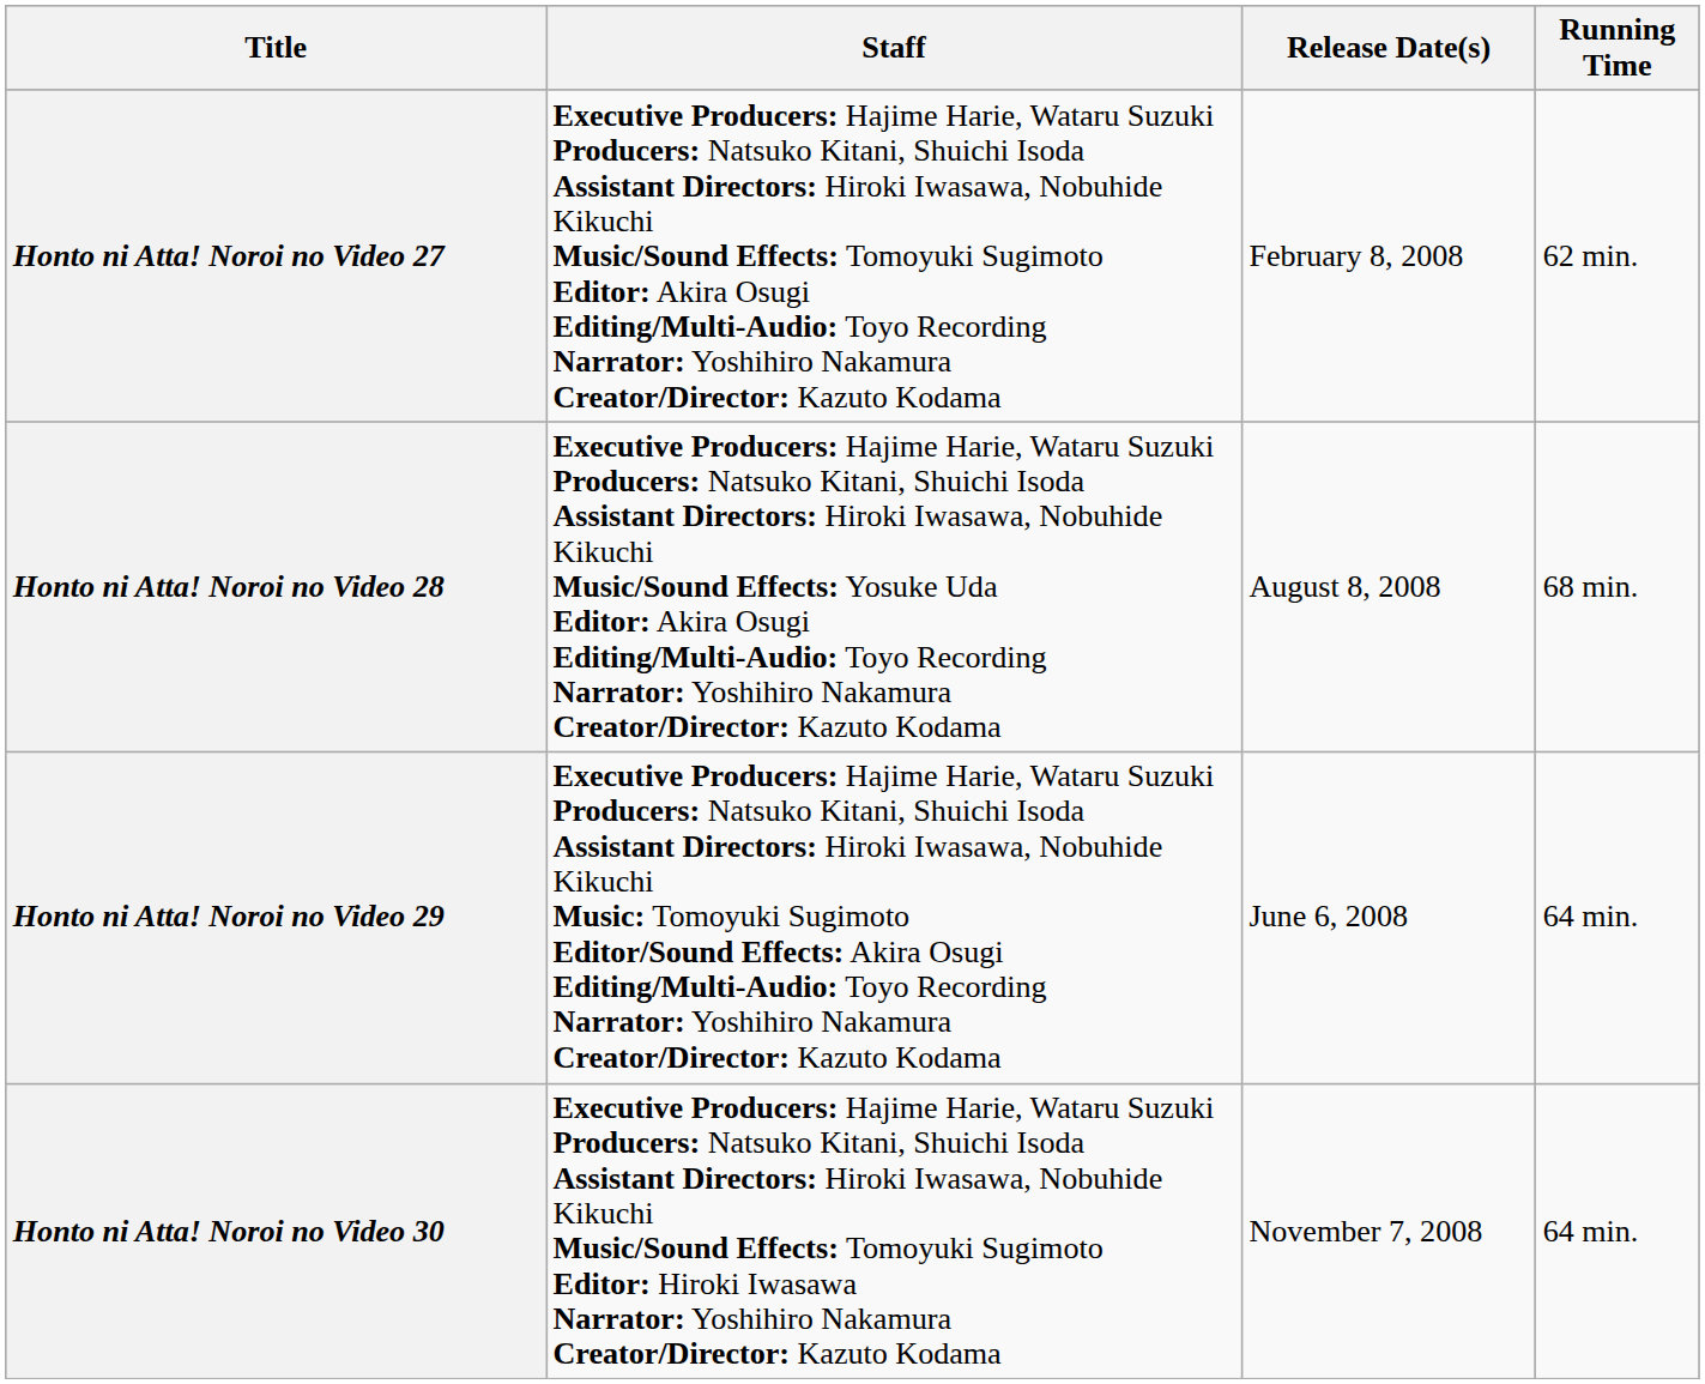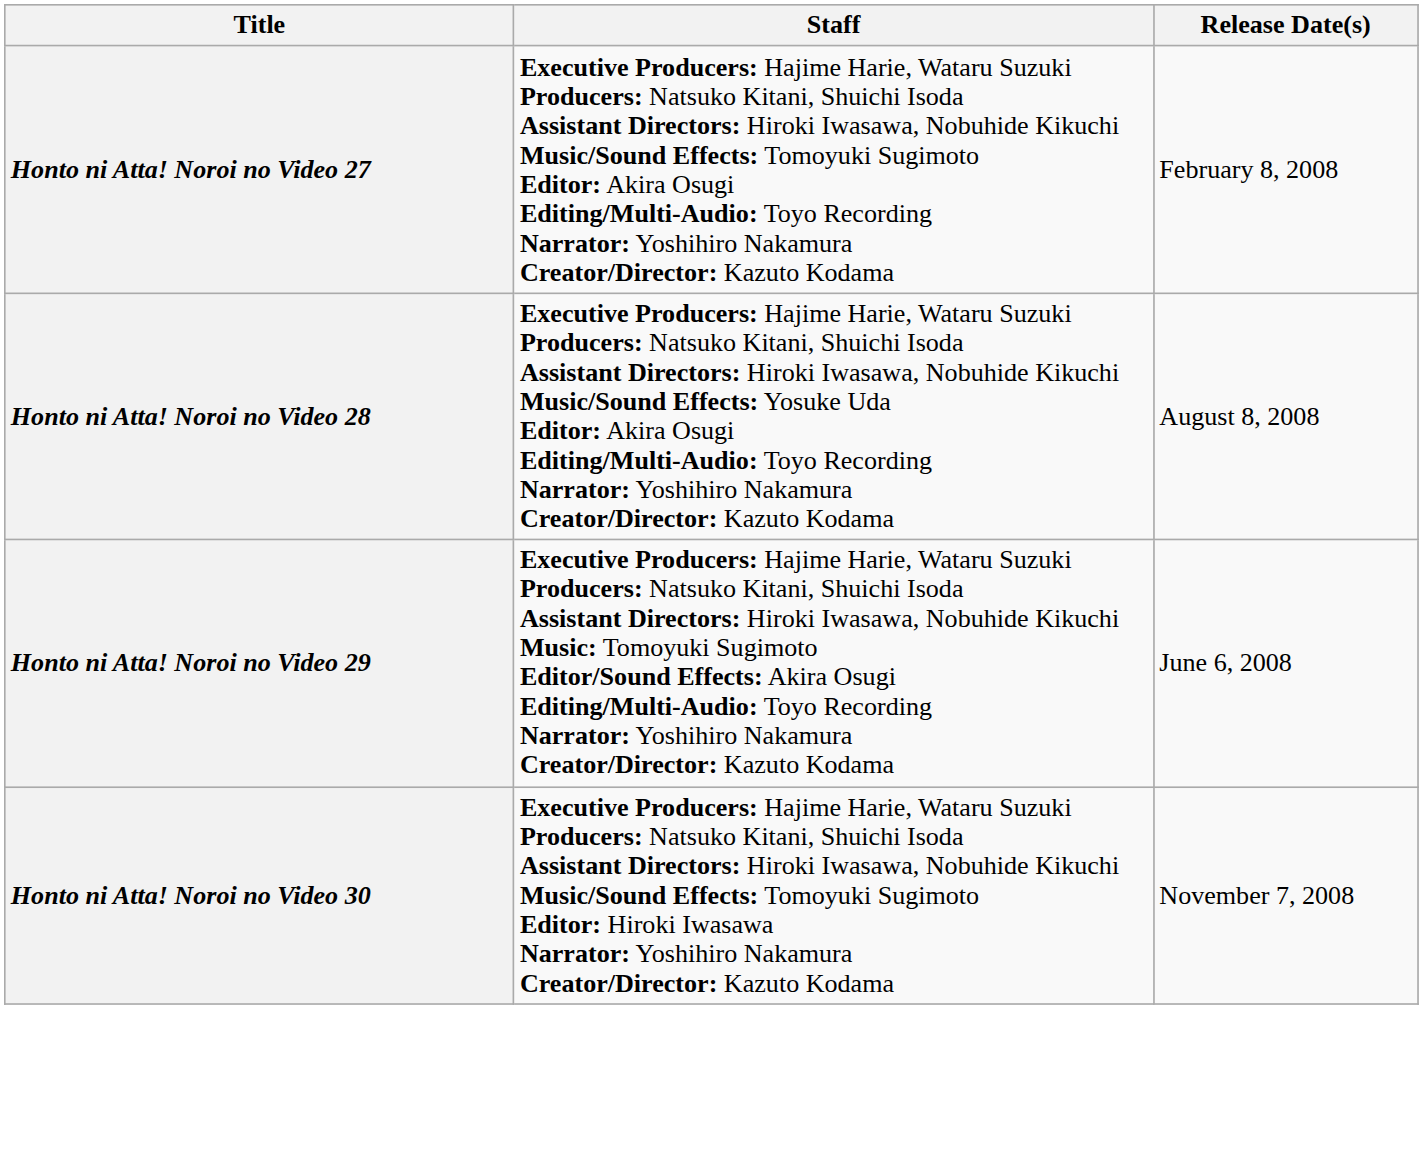- column: Running Time | 62 min. | 68 min. | 64 min. | 64 min.
